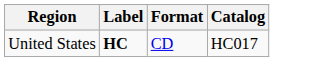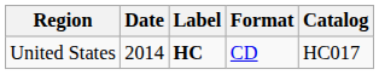+ column: Date | 2014
